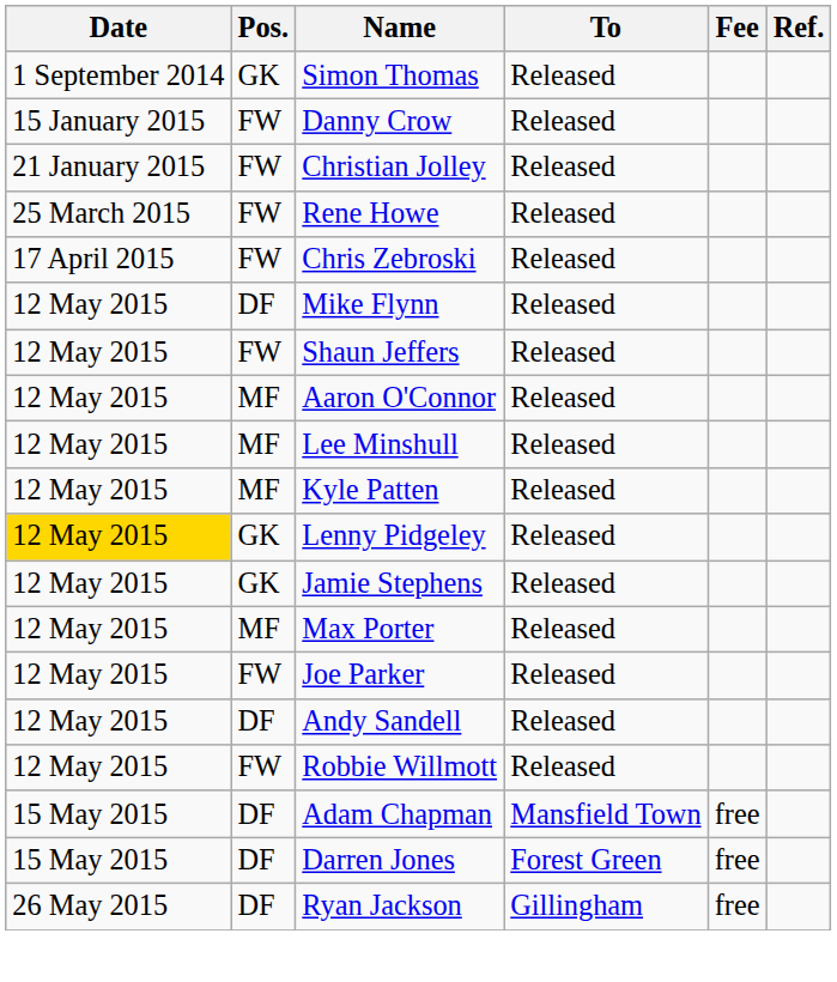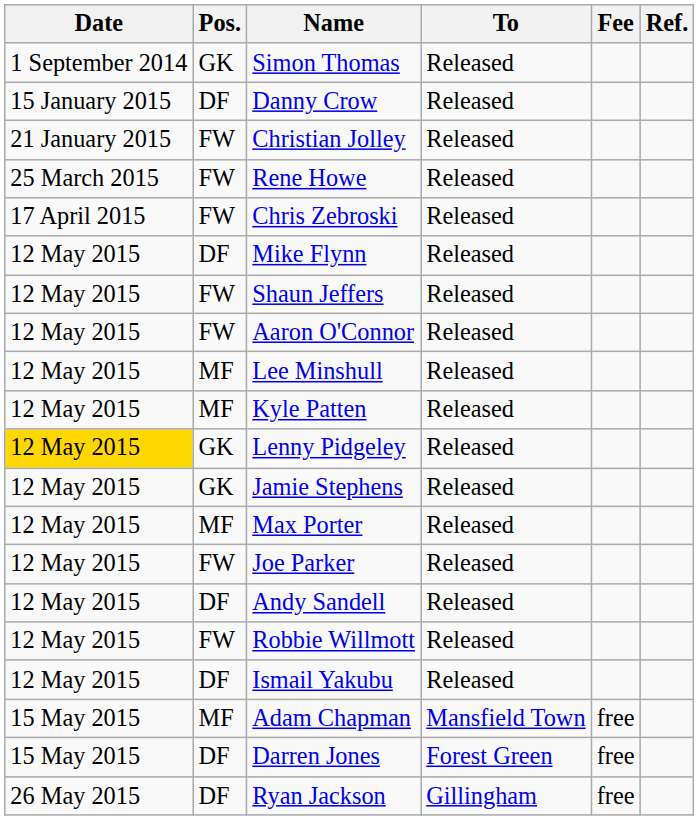Danny Crow | Pos.: FW -> DF
Aaron O'Connor | Pos.: MF -> FW
+ row: 12 May 2015 | DF | Ismail Yakubu | Released
Adam Chapman | Pos.: DF -> MF
